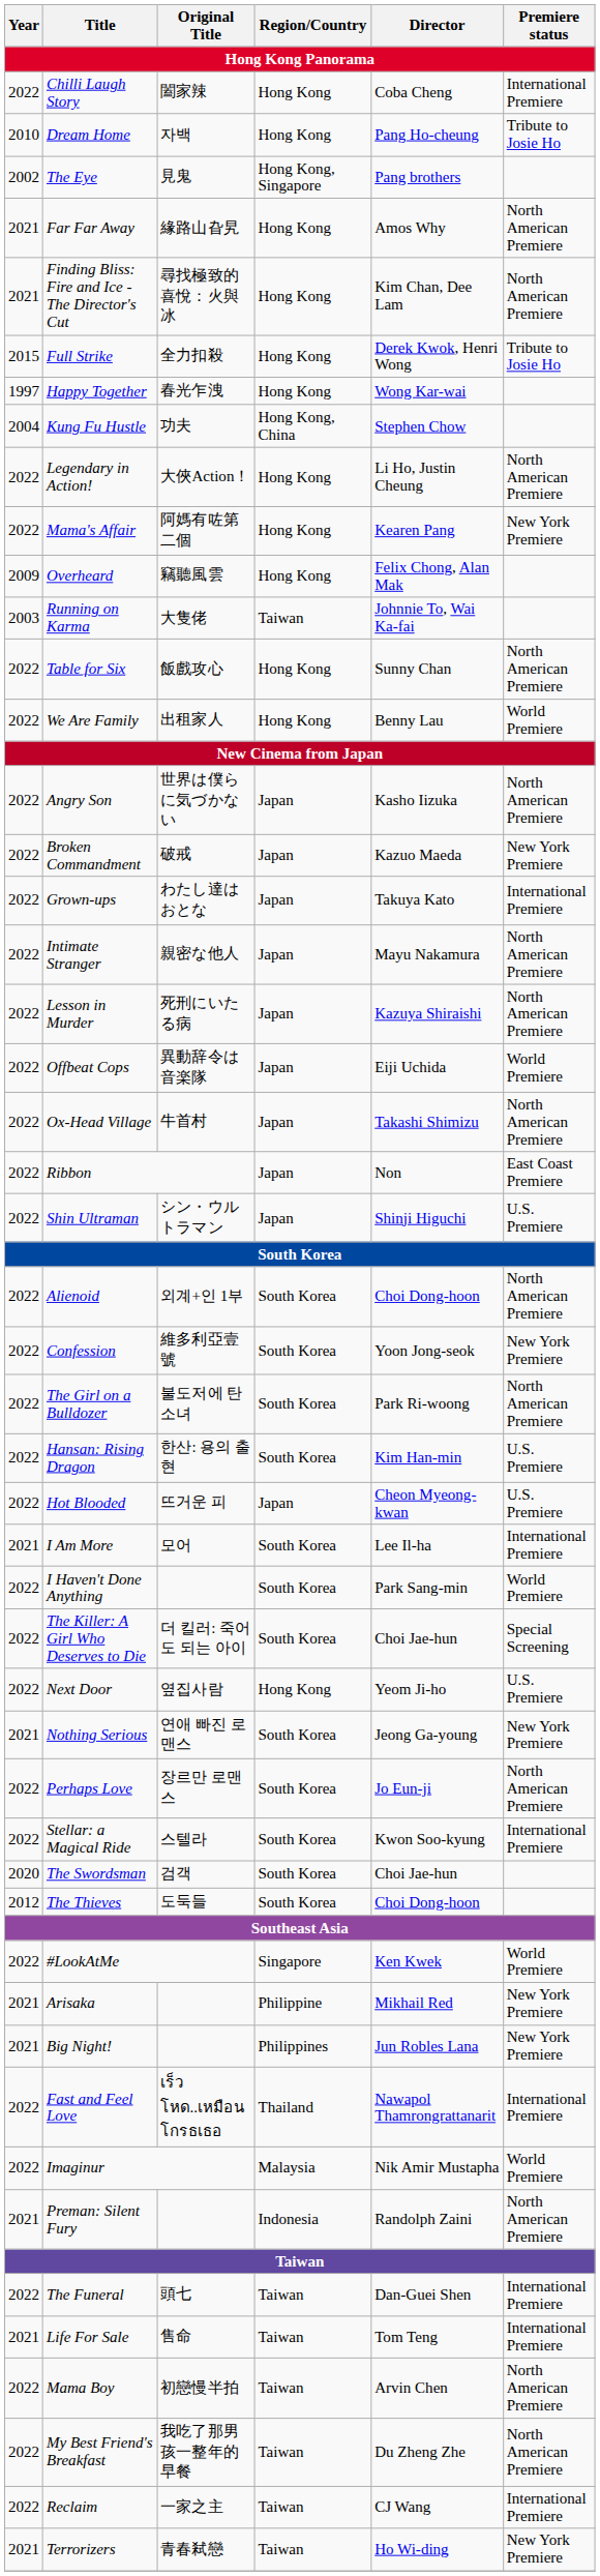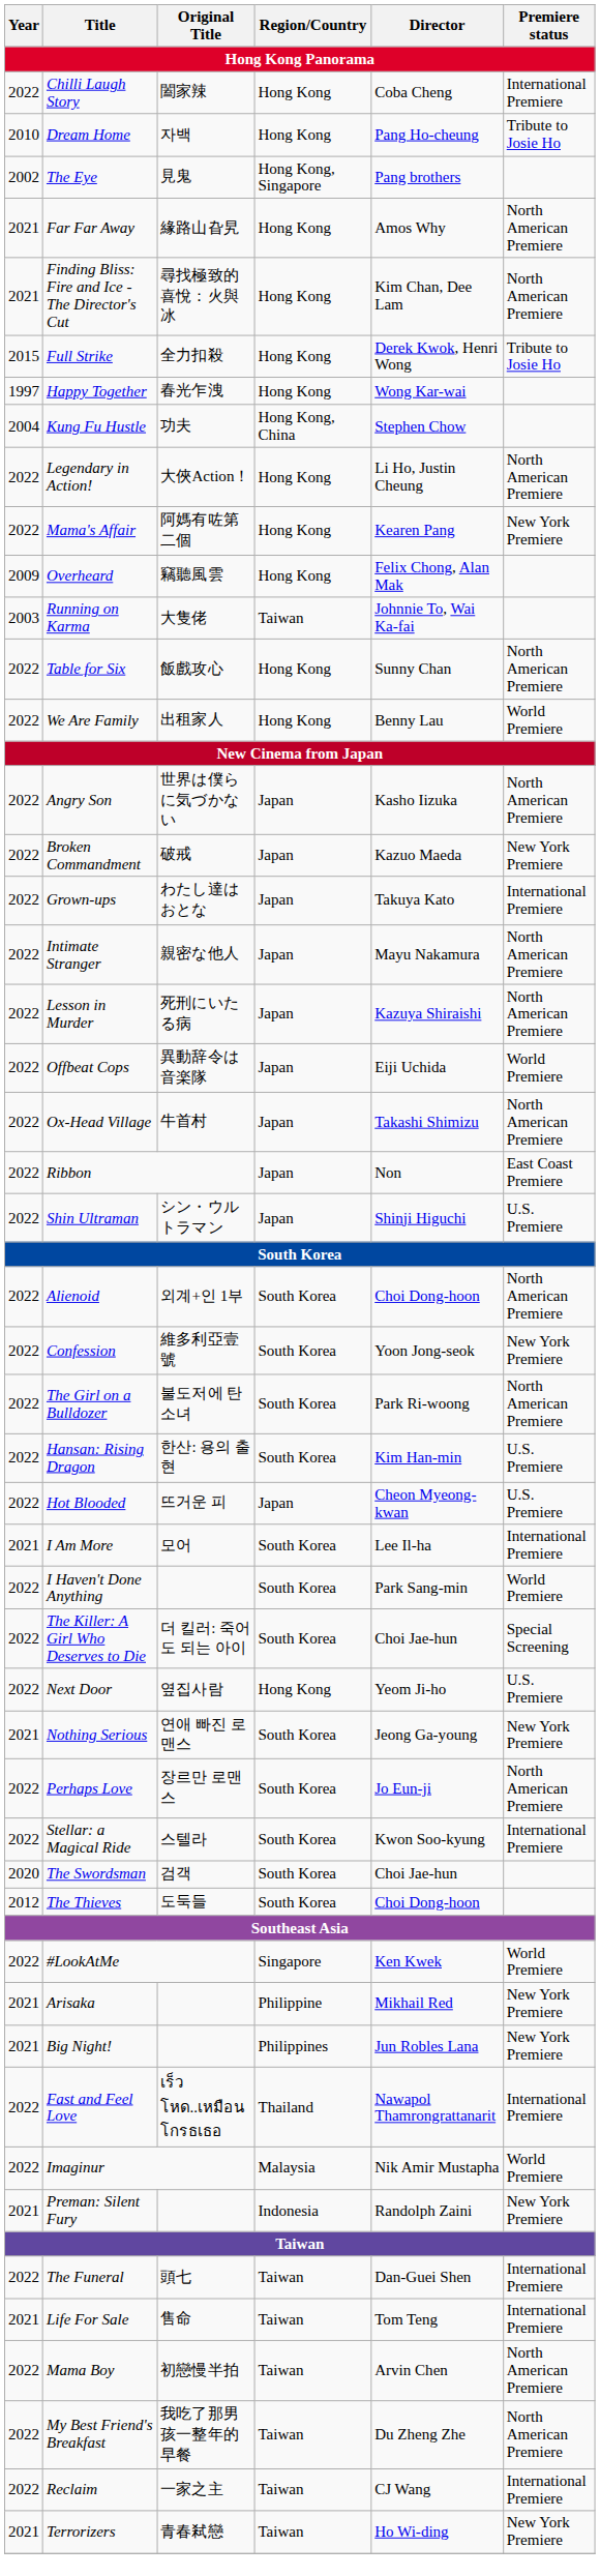Preman: Silent Fury | Premiere status: North American Premiere -> New York Premiere
